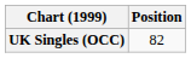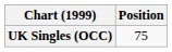UK Singles (OCC) | Position: 82 -> 75
